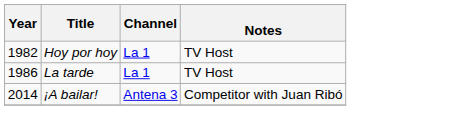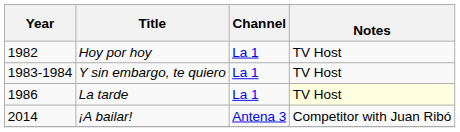+ row: 1983-1984 | Y sin embargo, te quiero | La 1 | TV Host
La tarde | Notes: no background -> lightyellow background
